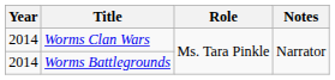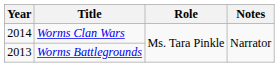Worms Battlegrounds | Year: 2014 -> 2013
